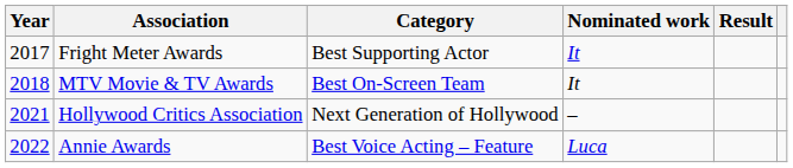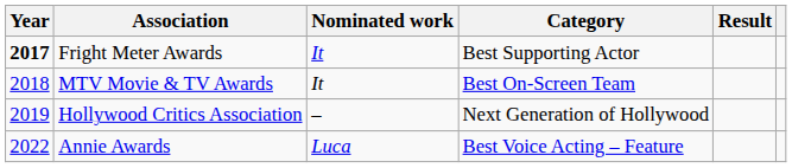columns swapped: Category <-> Nominated work
Fright Meter Awards | Year: normal -> bold
Hollywood Critics Association | Year: 2021 -> 2019
